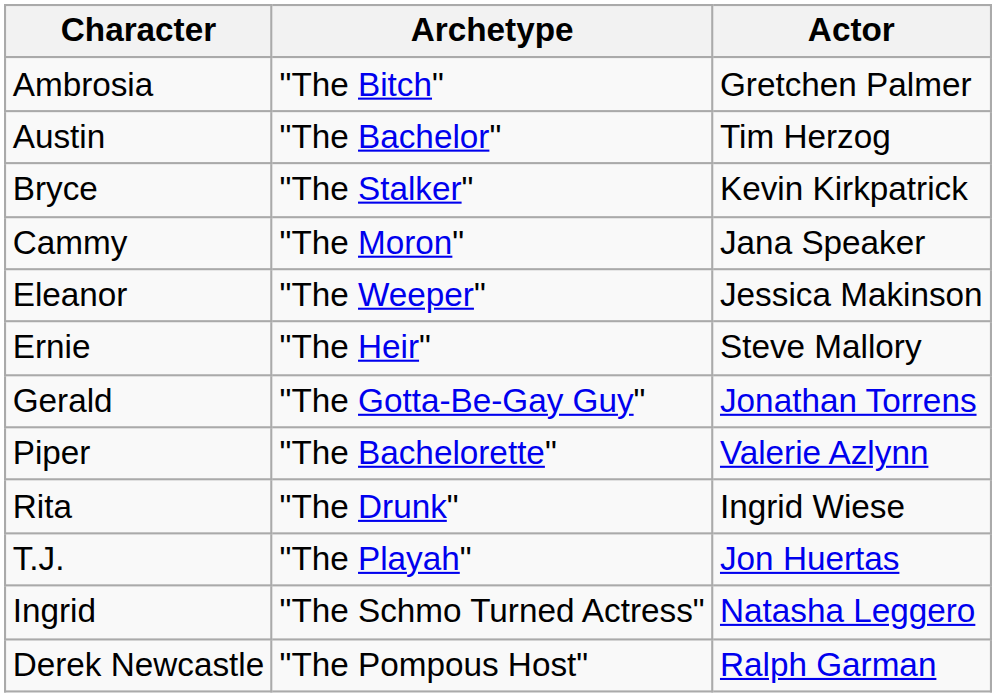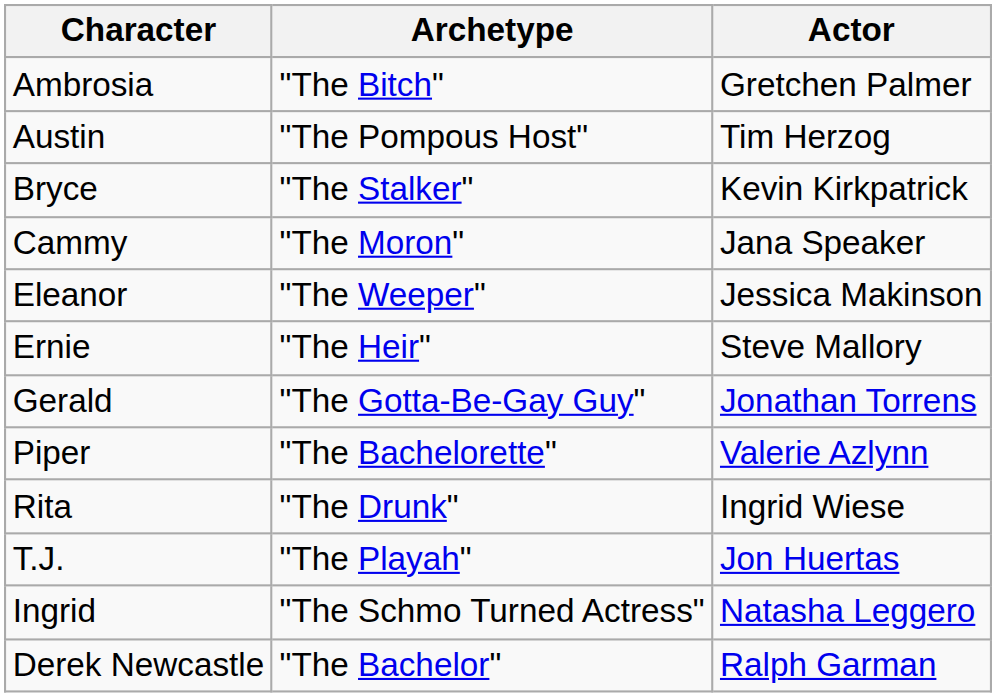Austin | Archetype: "The Bachelor" -> "The Pompous Host"
Derek Newcastle | Archetype: "The Pompous Host" -> "The Bachelor"
